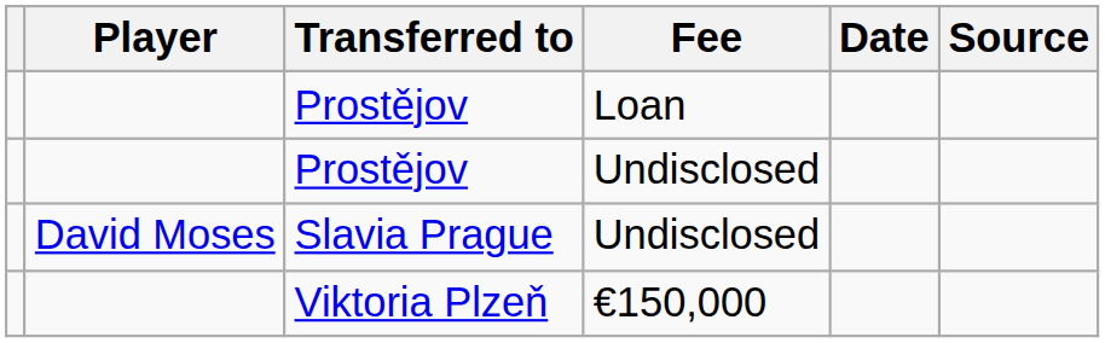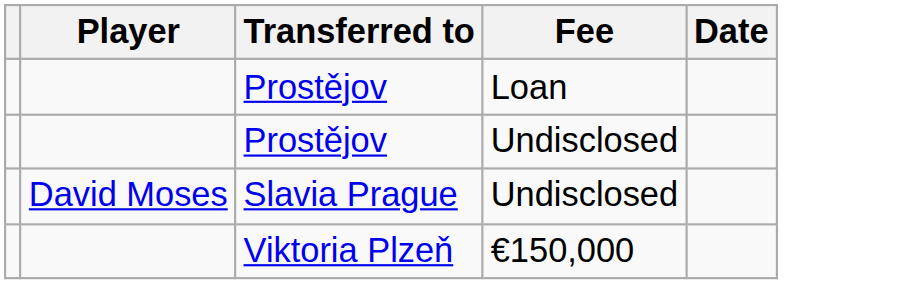- column: Source
